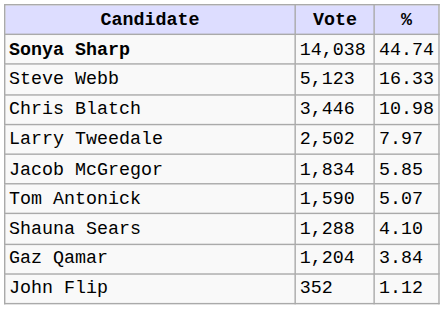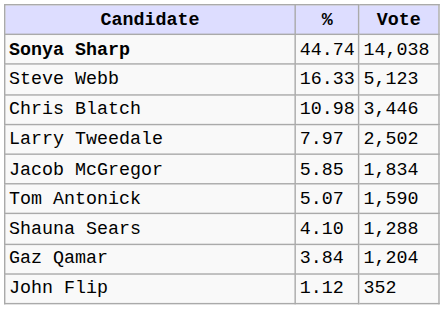columns swapped: Vote <-> %
